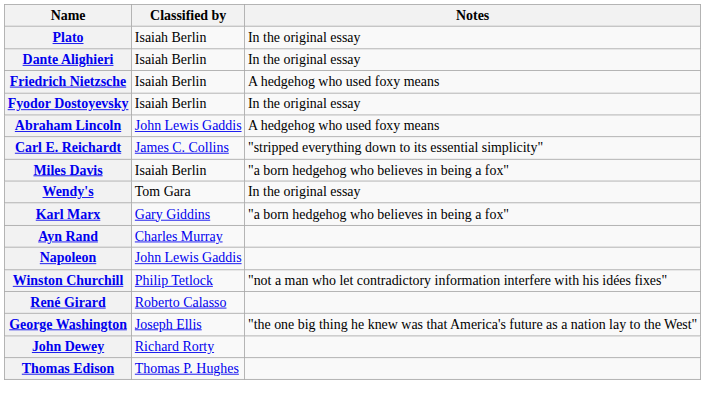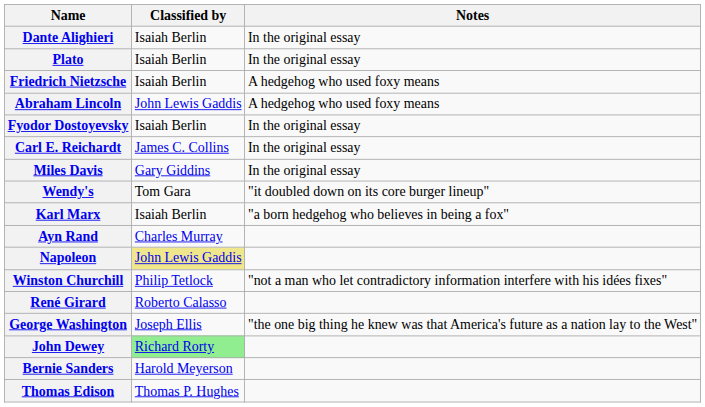rows swapped: Plato <-> Dante Alighieri
rows swapped: Fyodor Dostoyevsky <-> Abraham Lincoln
Carl E. Reichardt | Notes: "stripped everything down to its essential simplicity" -> In the original essay
Miles Davis | Classified by: Isaiah Berlin -> Gary Giddins
Miles Davis | Notes: "a born hedgehog who believes in being a fox" -> In the original essay
Wendy's | Notes: In the original essay -> "it doubled down on its core burger lineup"
Karl Marx | Classified by: Gary Giddins -> Isaiah Berlin
Napoleon | Classified by: no background -> khaki background
John Dewey | Classified by: no background -> lightgreen background
+ row: Bernie Sanders | Harold Meyerson
